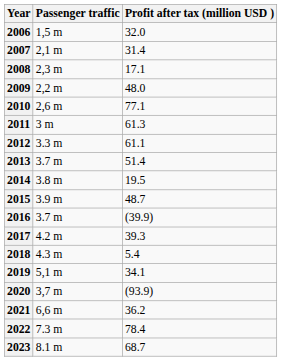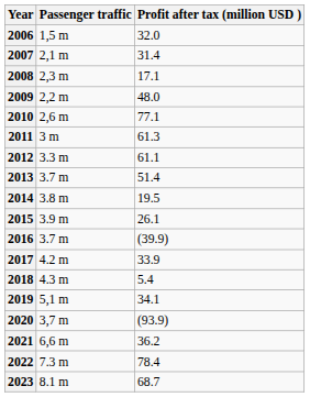2015 | Profit after tax (million USD ): 48.7 -> 26.1
2017 | Profit after tax (million USD ): 39.3 -> 33.9
